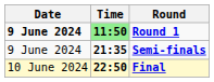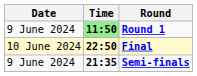Round 1 | Date: bold -> normal
rows swapped: Semi-finals <-> Final
